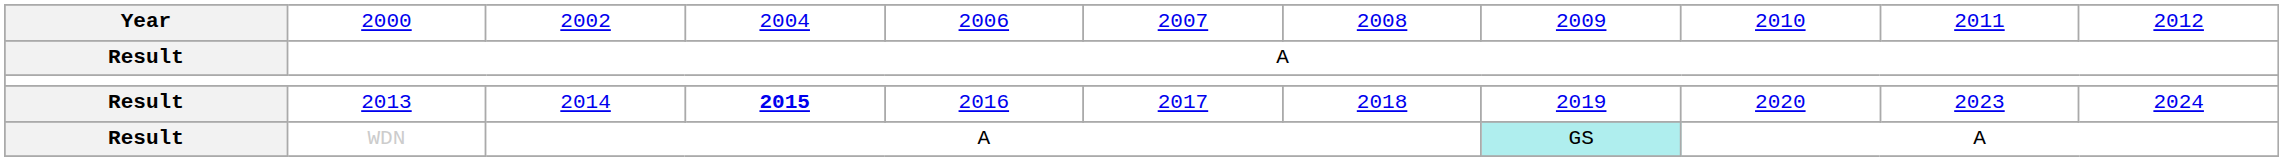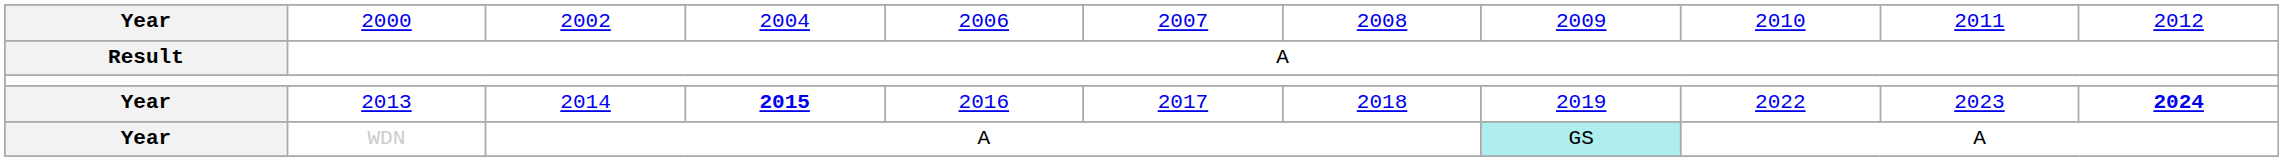2013 | column 1: Result -> Year
2013 | column 9: 2020 -> 2022
2013 | column 11: normal -> bold
WDN | column 1: Result -> Year
